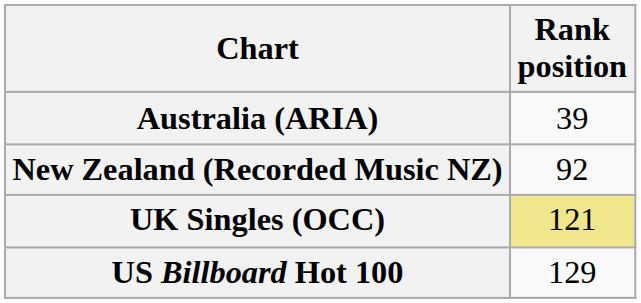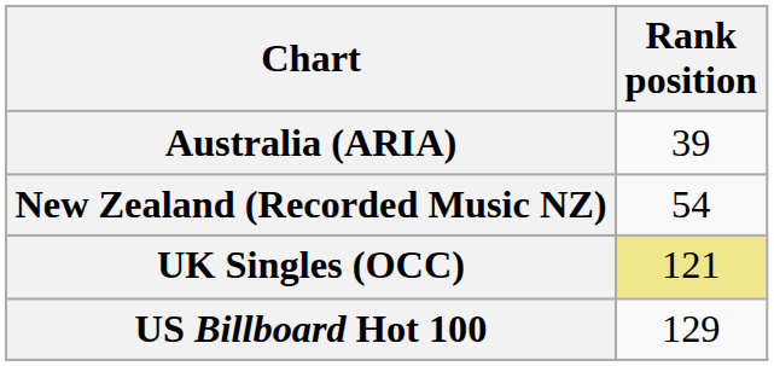New Zealand (Recorded Music NZ) | Rank position: 92 -> 54
